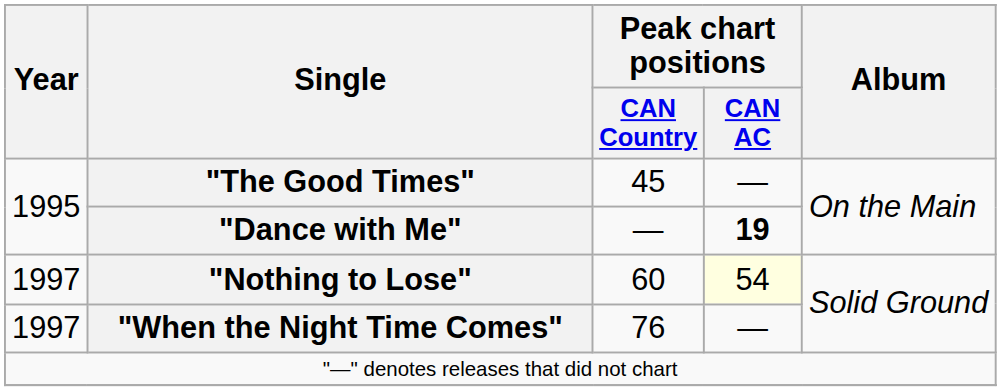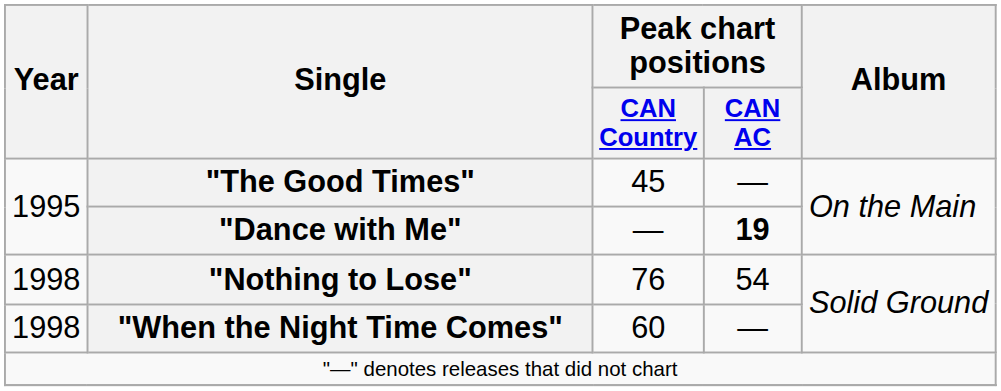"Nothing to Lose" | Year: 1997 -> 1998
"Nothing to Lose" | Peak chart positions / CAN Country: 60 -> 76
"Nothing to Lose" | Peak chart positions / CAN AC: lightyellow background -> no background
"When the Night Time Comes" | Year: 1997 -> 1998
"When the Night Time Comes" | Peak chart positions / CAN Country: 76 -> 60
